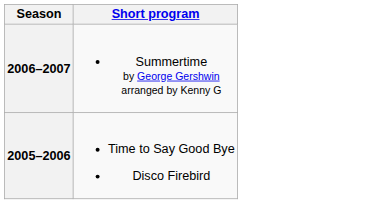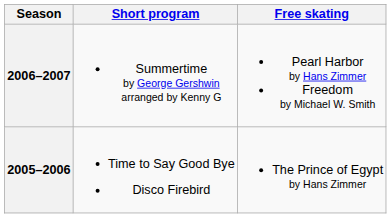+ column: Free skating | Pearl Harbor by Hans Zimmer Freedom by Michael W. Smith | The Prince of Egypt by Hans Zimmer
